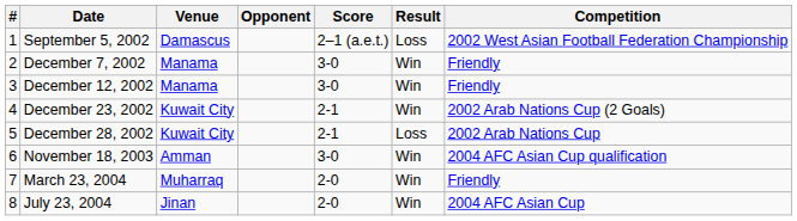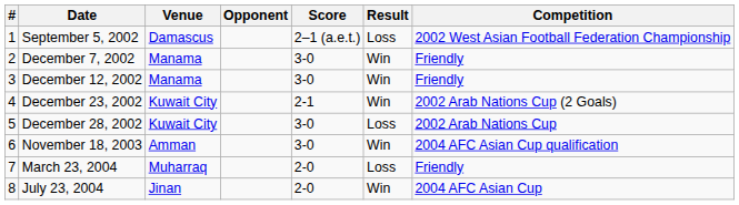December 28, 2002 | Score: 2-1 -> 3-0
March 23, 2004 | Result: Win -> Loss
